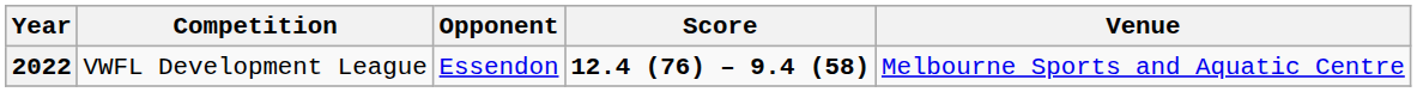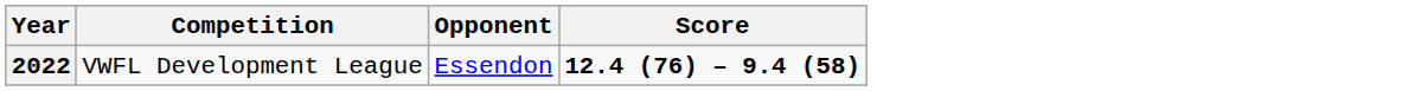- column: Venue | Melbourne Sports and Aquatic Centre
